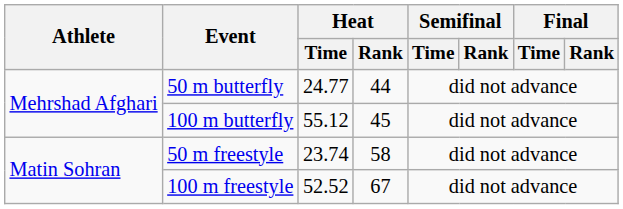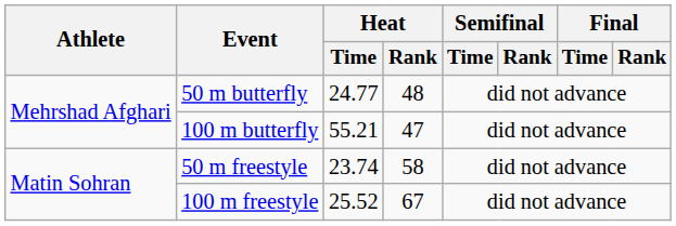50 m butterfly | Heat / Rank: 44 -> 48
100 m butterfly | Heat / Time: 55.12 -> 55.21
100 m butterfly | Heat / Rank: 45 -> 47
100 m freestyle | Heat / Time: 52.52 -> 25.52
